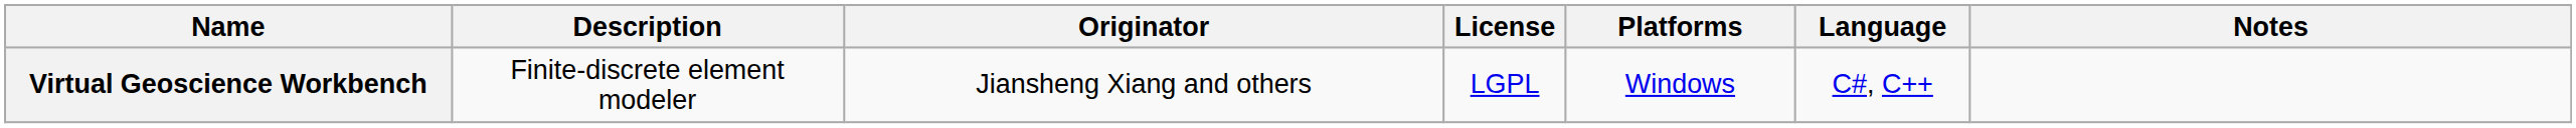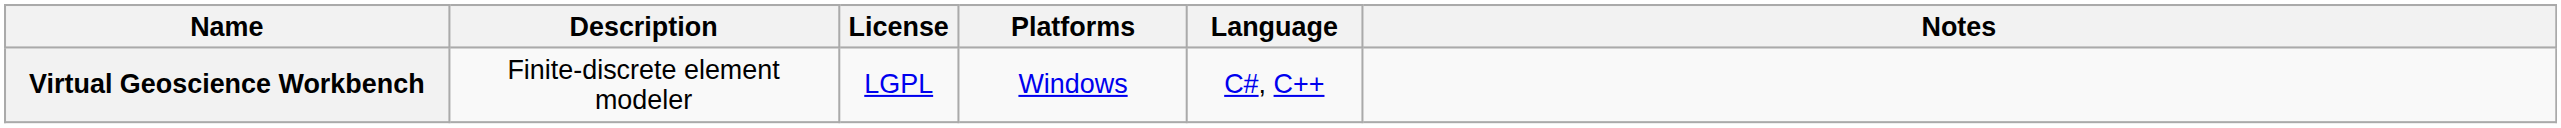- column: Originator | Jiansheng Xiang and others
